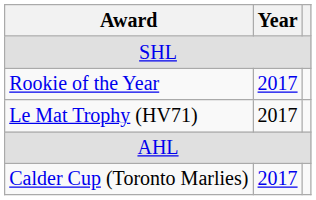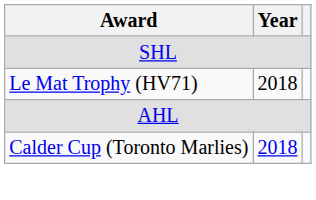- row: Rookie of the Year | 2017
Le Mat Trophy (HV71) | Year: 2017 -> 2018
Calder Cup (Toronto Marlies) | Year: 2017 -> 2018
